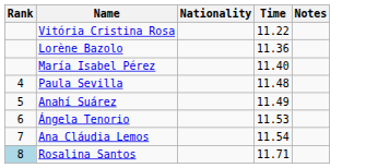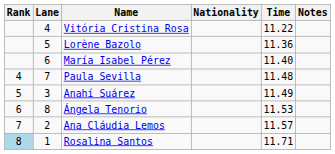+ column: Lane | 4 | 5 | 6 | 7 | 3 | 8 | 2 | 1
Ana Cláudia Lemos | Time: 11.54 -> 11.57
